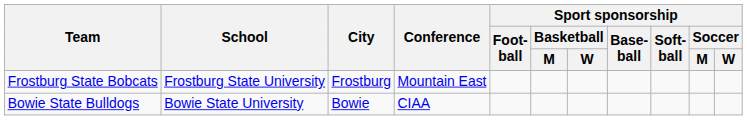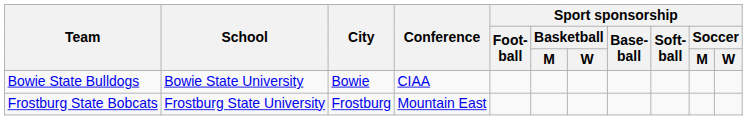rows swapped: Bowie State Bulldogs <-> Frostburg State Bobcats
